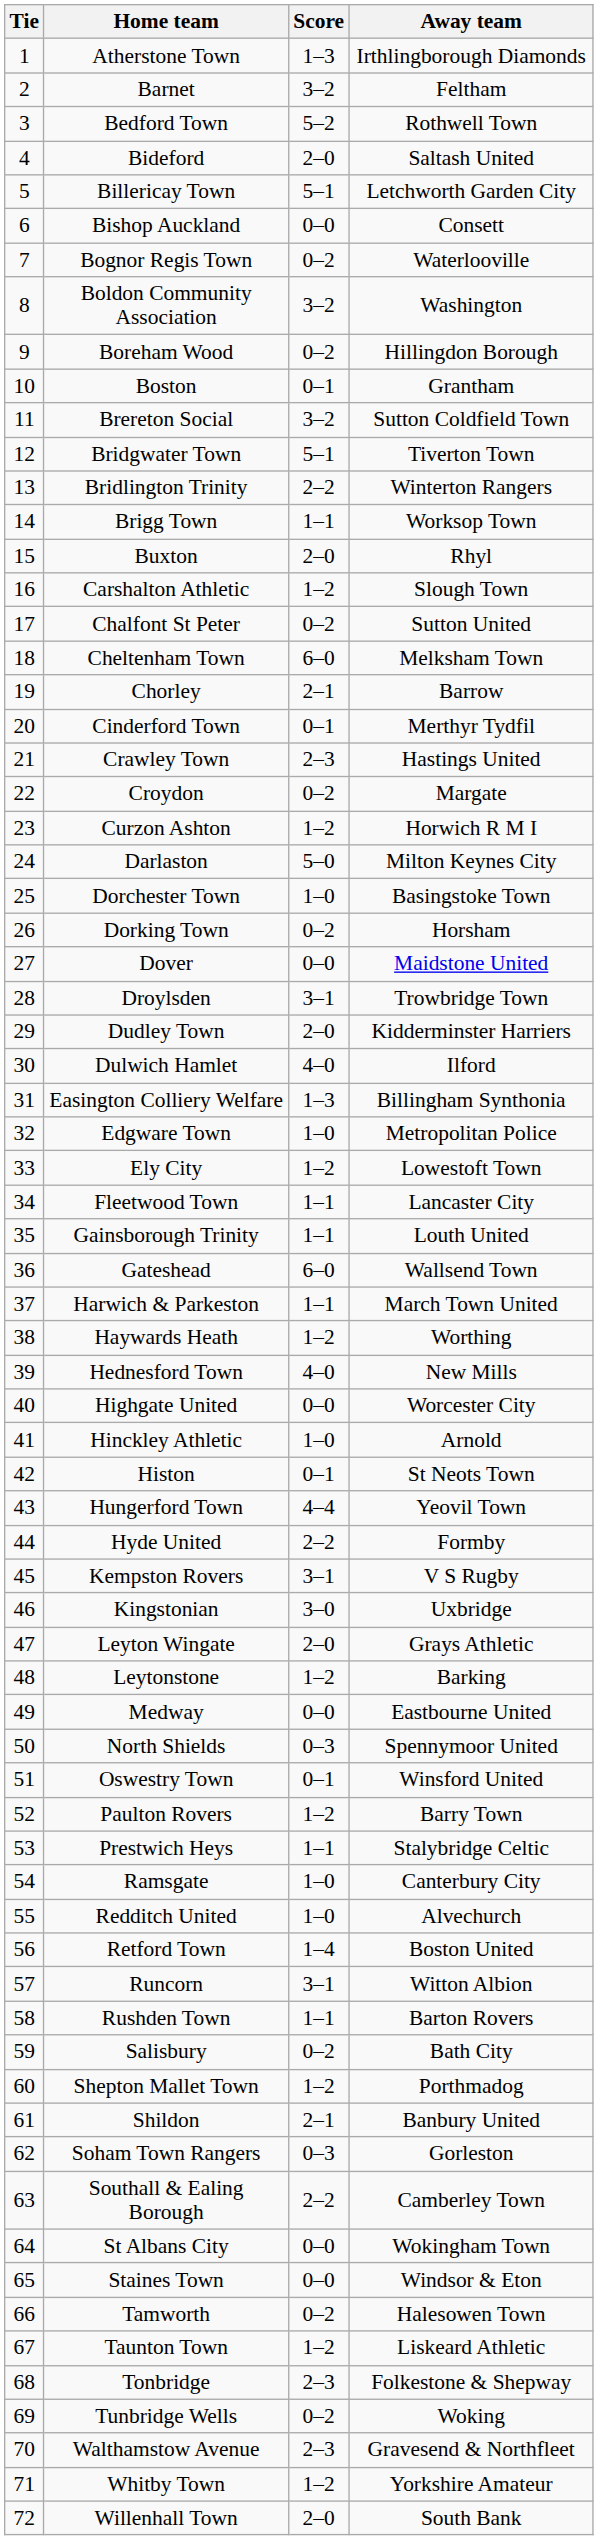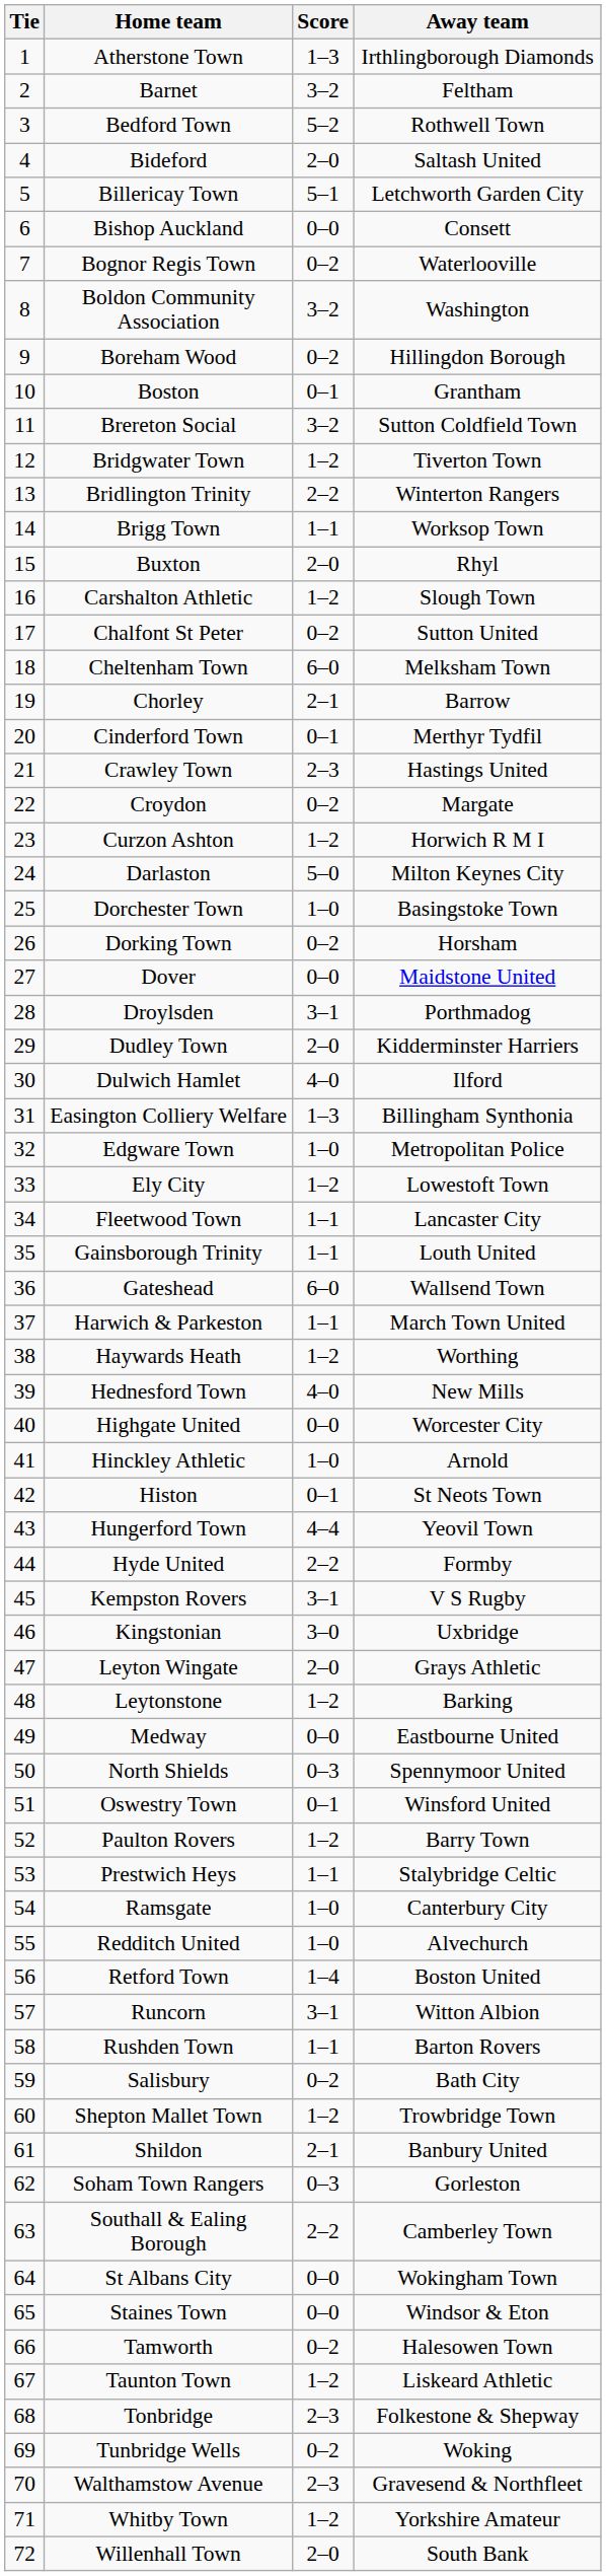Bridgwater Town | Score: 5–1 -> 1–2
Droylsden | Away team: Trowbridge Town -> Porthmadog
Shepton Mallet Town | Away team: Porthmadog -> Trowbridge Town
